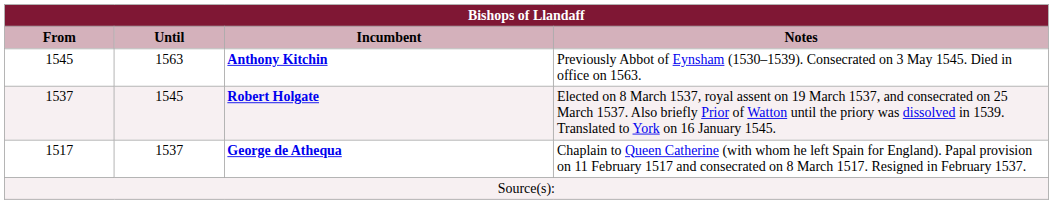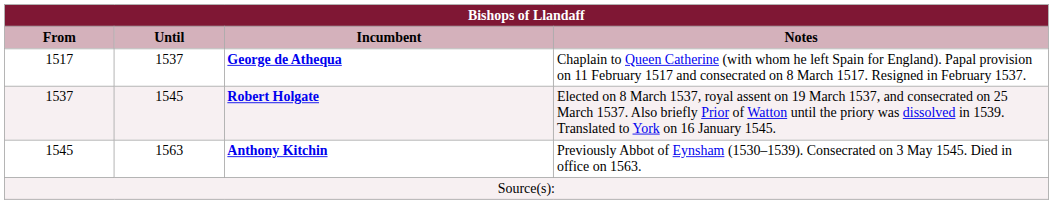rows swapped: George de Athequa <-> Anthony Kitchin
